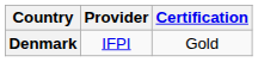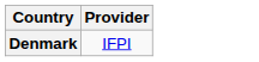- column: Certification | Gold
